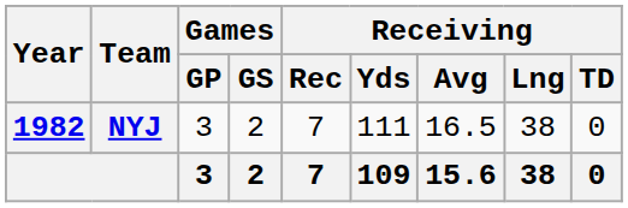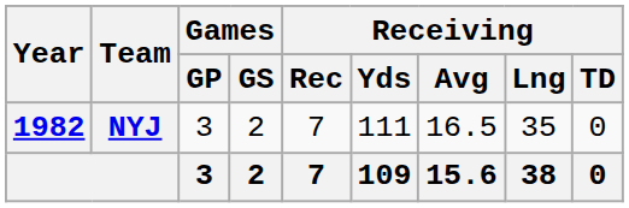NYJ | Receiving / Lng: 38 -> 35
